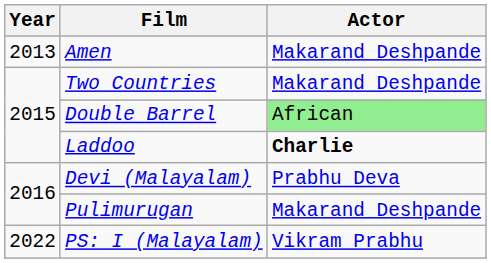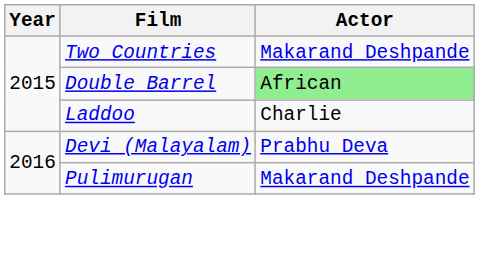- row: 2013 | Amen | Makarand Deshpande
Laddoo | Actor: bold -> normal
- row: 2022 | PS: I (Malayalam) | Vikram Prabhu
